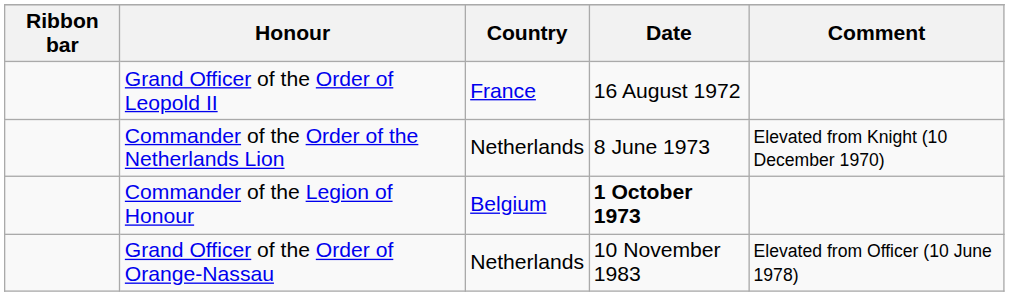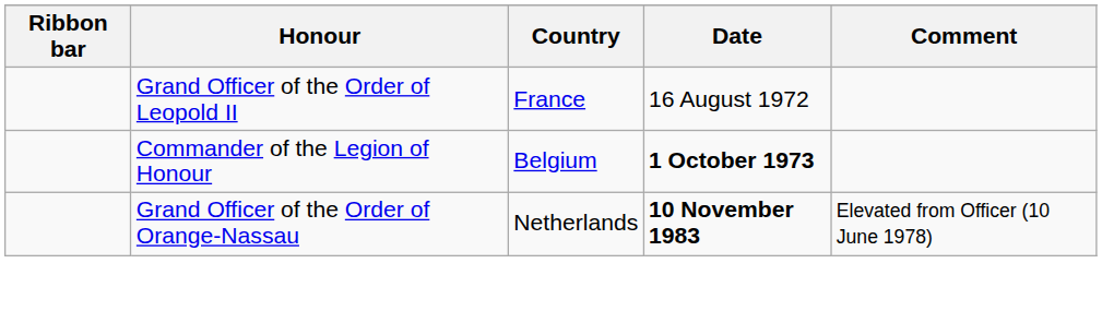- row: Commander of the Order of the Netherlands Lion | Netherlands | 8 June 1973 | Elevated from Knight (10 December 1970)
Grand Officer of the Order of Orange-Nassau | Date: normal -> bold
